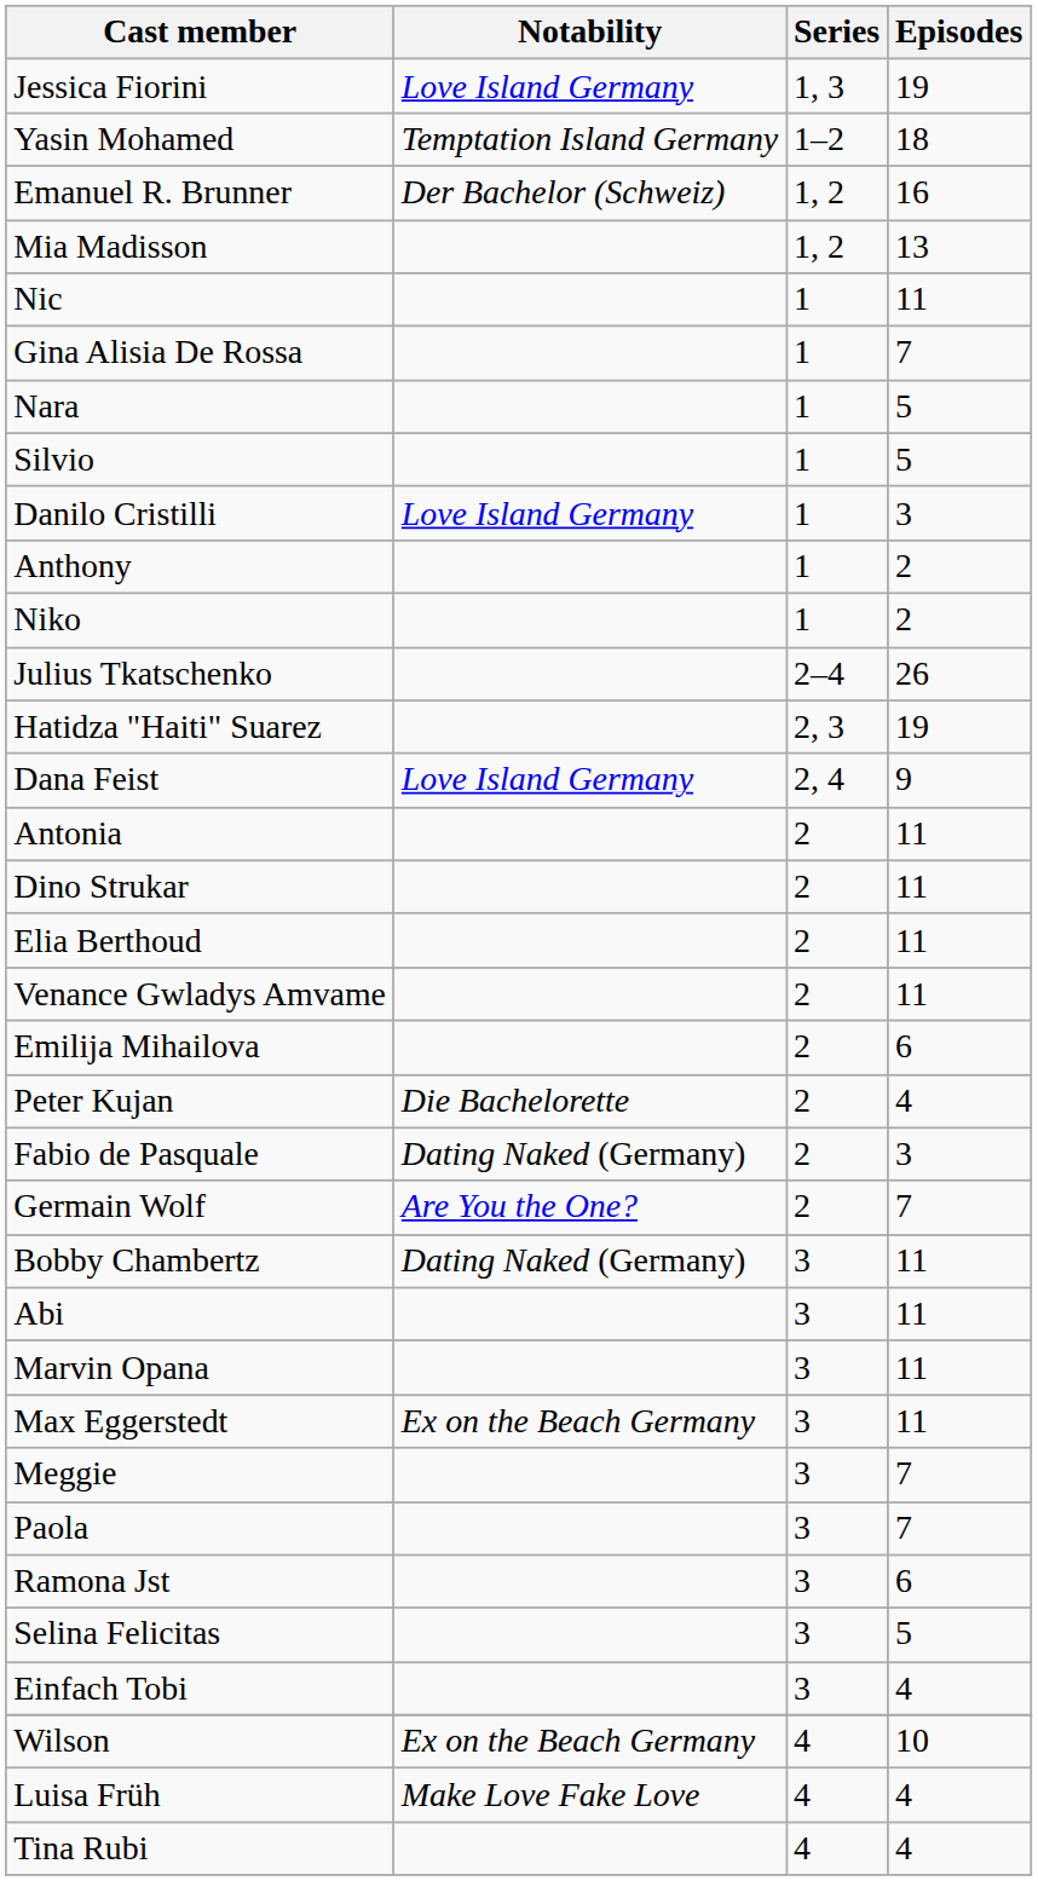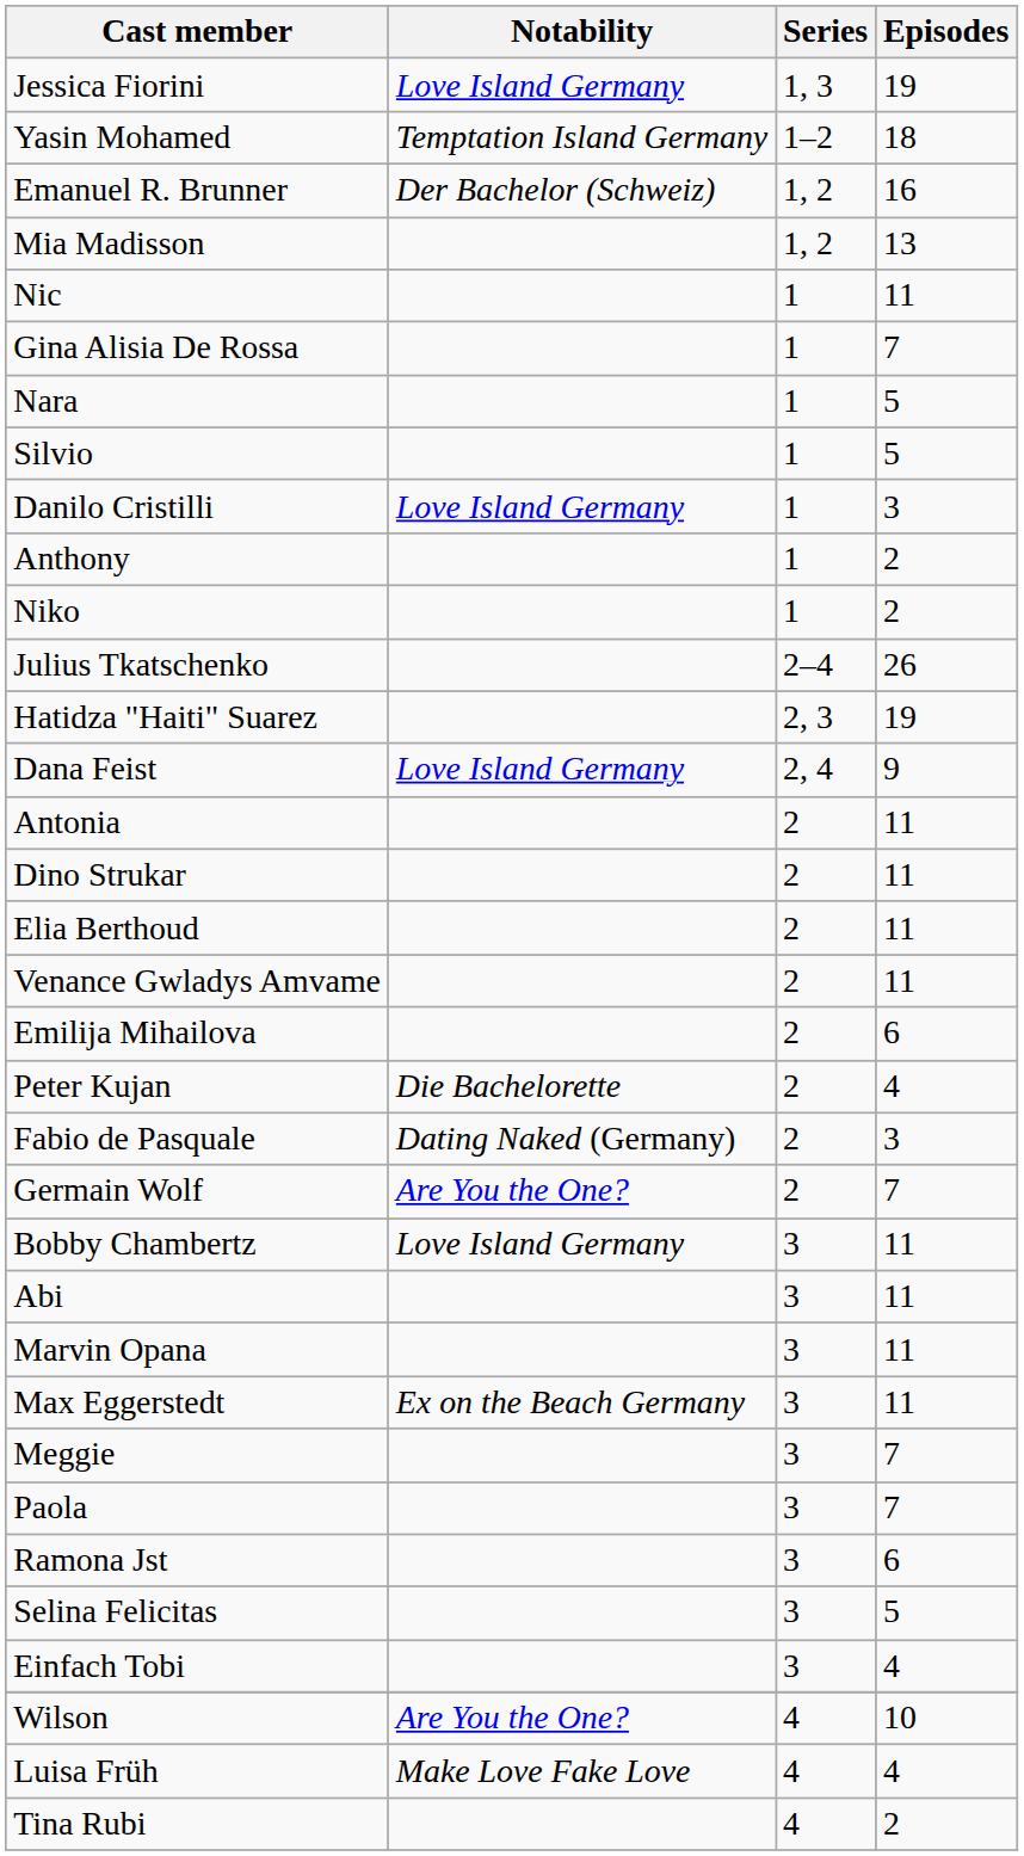Bobby Chambertz | Notability: Dating Naked (Germany) -> Love Island Germany
Wilson | Notability: Ex on the Beach Germany -> Are You the One?
Tina Rubi | Episodes: 4 -> 2
